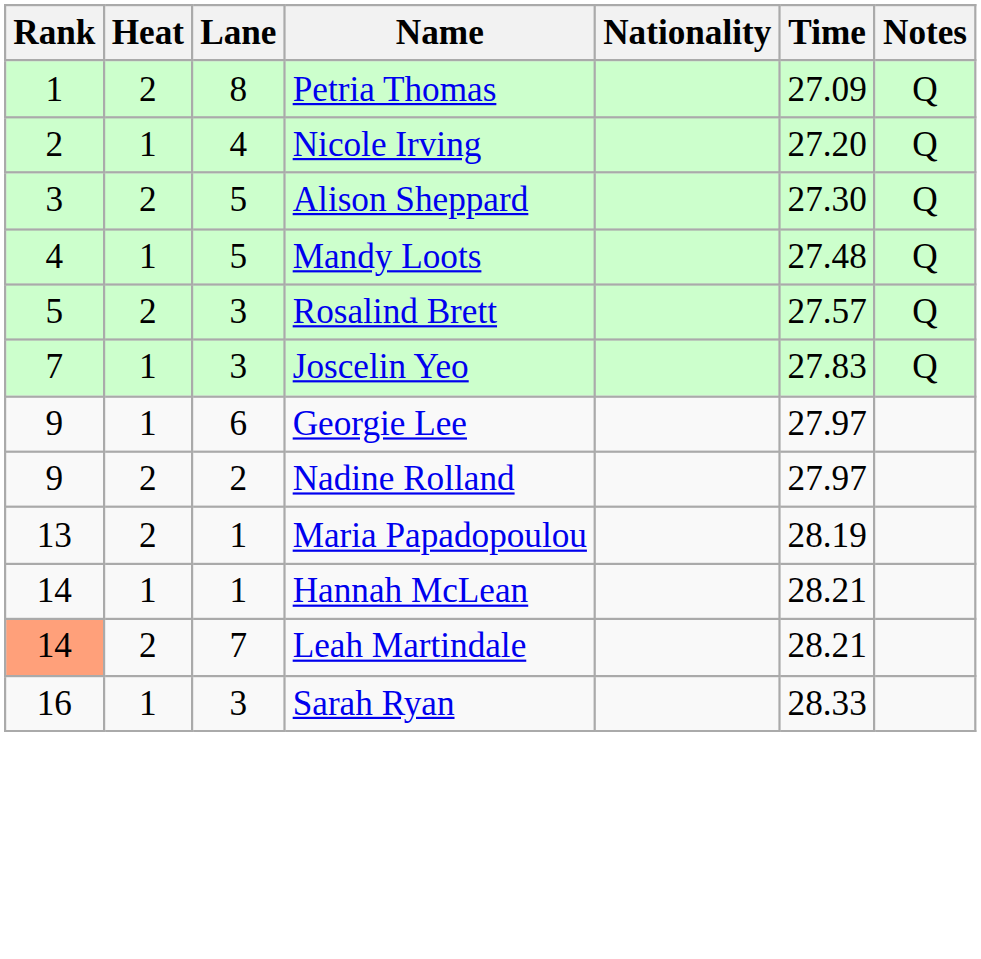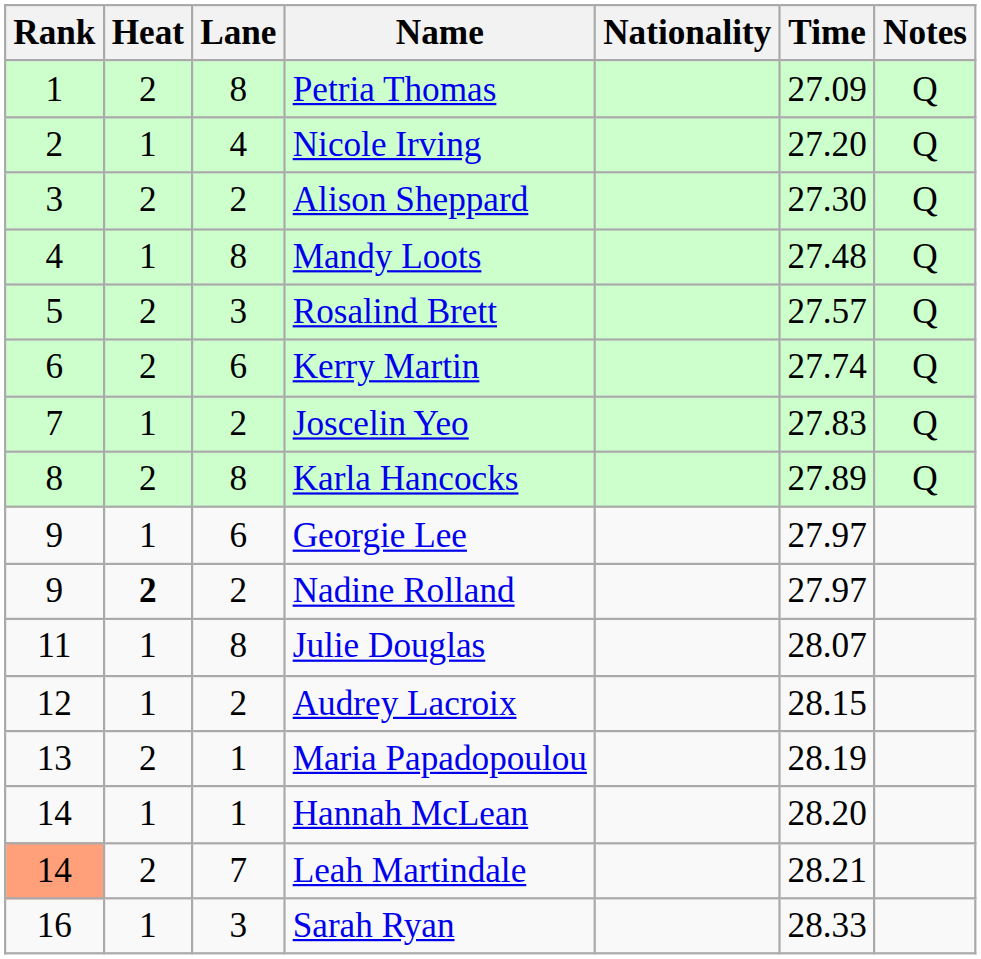Alison Sheppard | Lane: 5 -> 2
Mandy Loots | Lane: 5 -> 8
+ row: 6 | 2 | 6 | Kerry Martin | 27.74 | Q
Joscelin Yeo | Lane: 3 -> 2
+ row: 8 | 2 | 8 | Karla Hancocks | 27.89 | Q
Nadine Rolland | Heat: normal -> bold
+ row: 11 | 1 | 8 | Julie Douglas | 28.07
+ row: 12 | 1 | 2 | Audrey Lacroix | 28.15
Hannah McLean | Time: 28.21 -> 28.20
